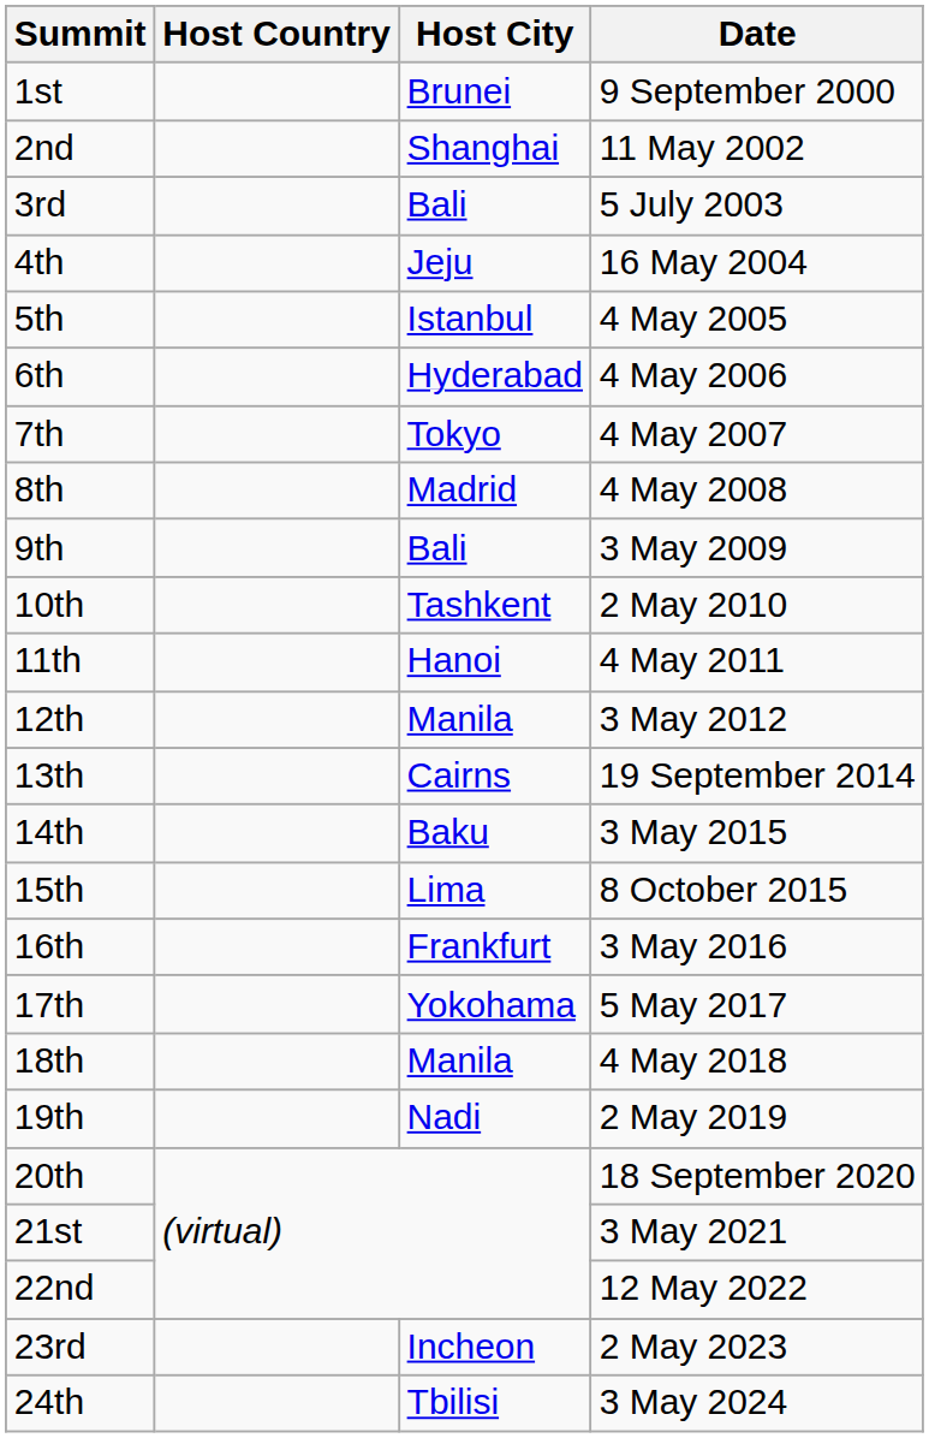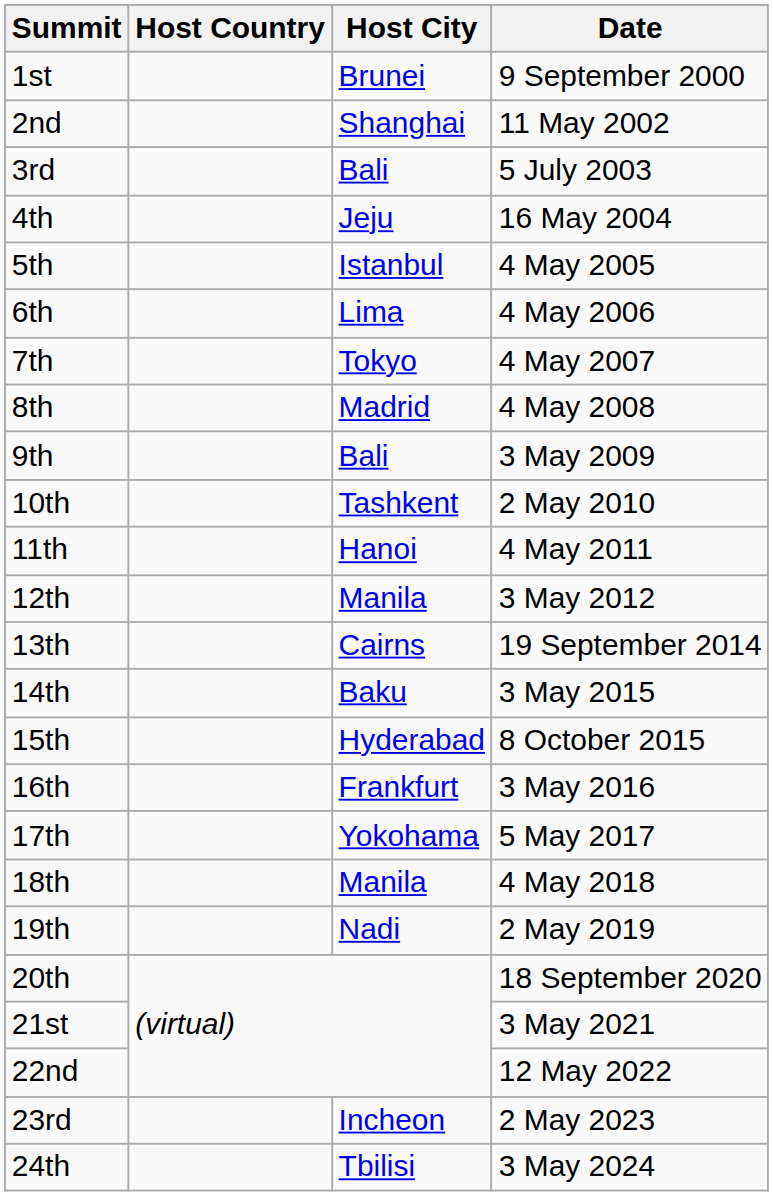6th | Host City: Hyderabad -> Lima
15th | Host City: Lima -> Hyderabad
